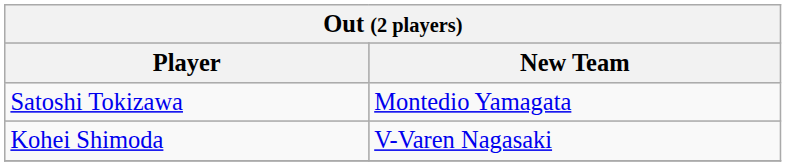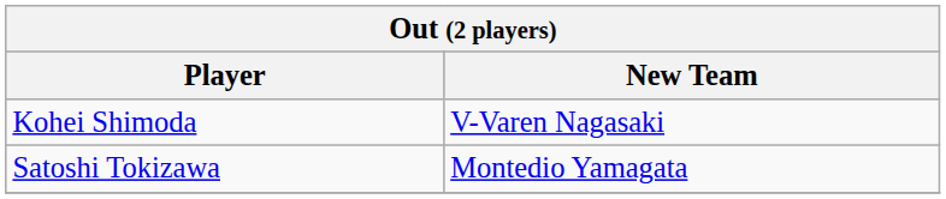rows swapped: Satoshi Tokizawa <-> Kohei Shimoda
